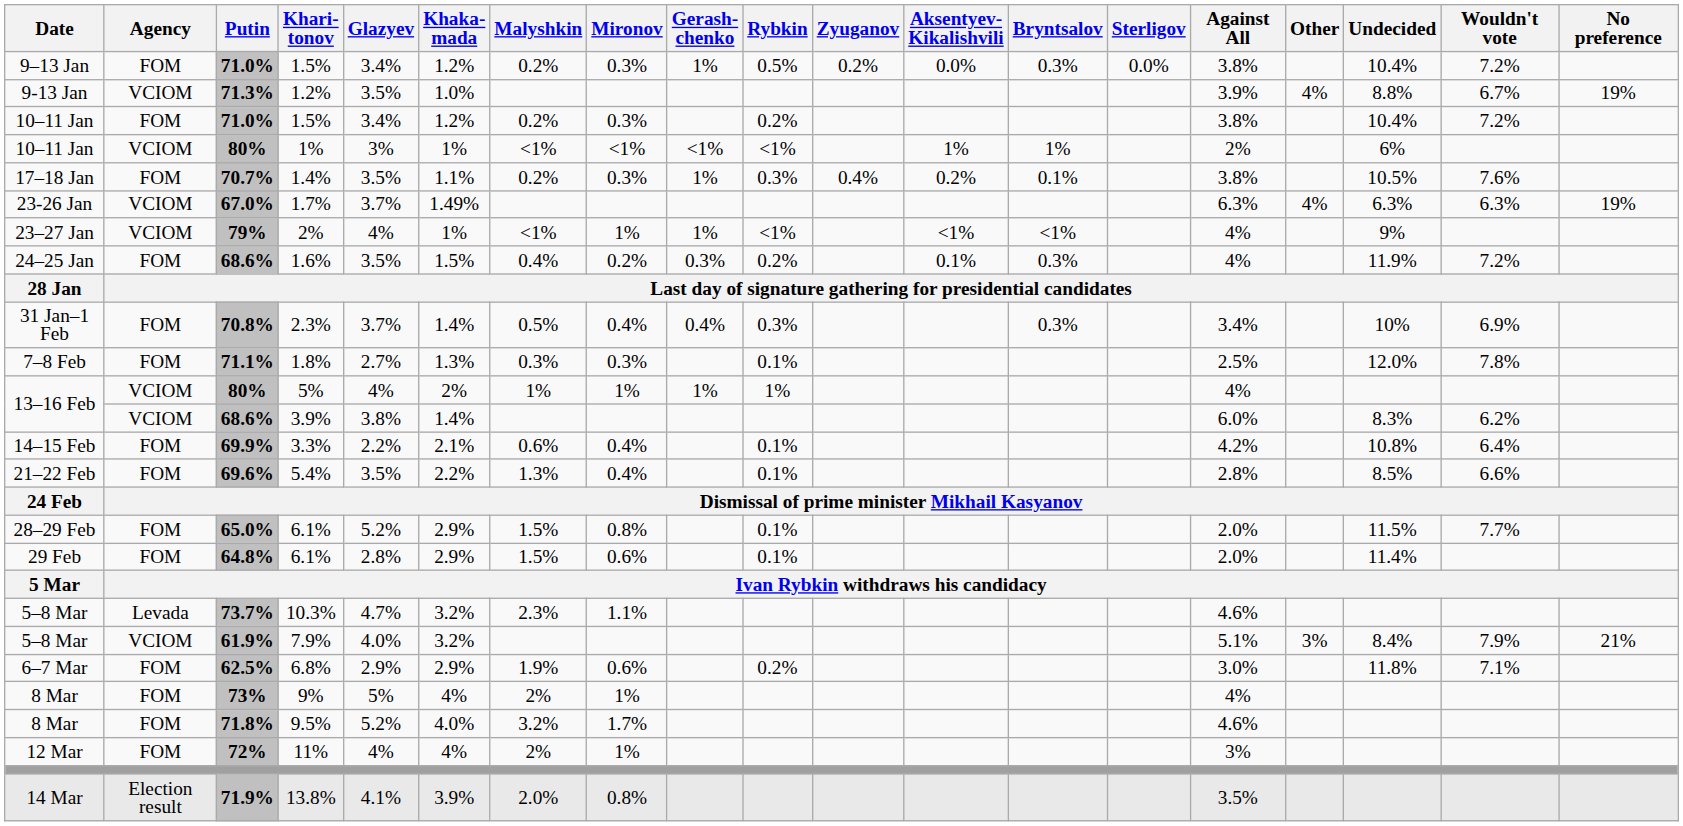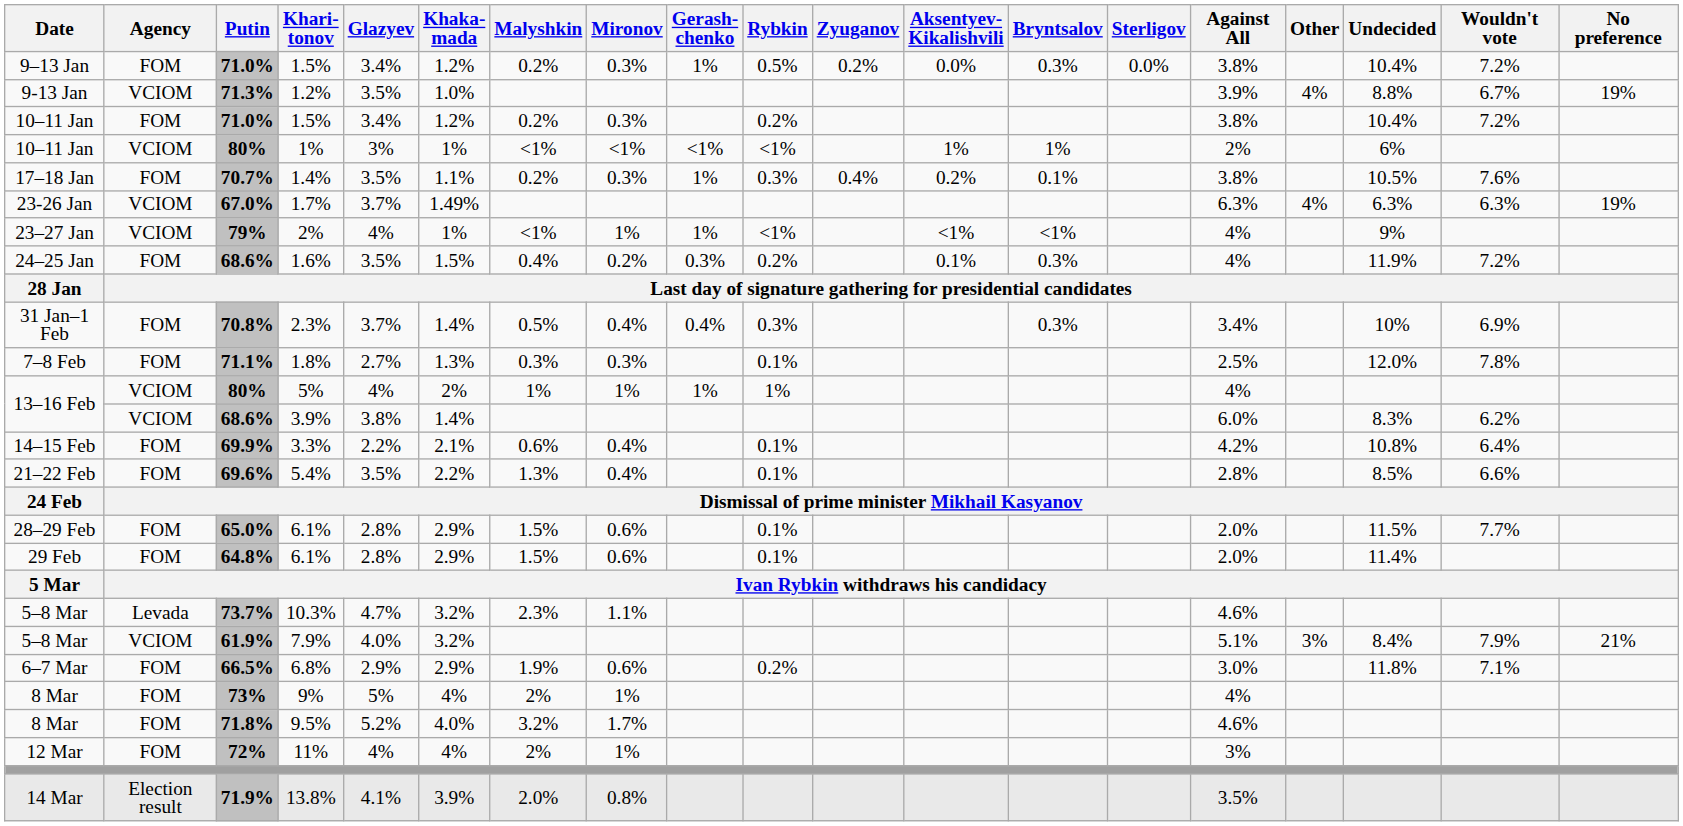28–29 Feb / 6.1% | Glazyev: 5.2% -> 2.8%
28–29 Feb / 6.1% | Mironov: 0.8% -> 0.6%
6.8% | Putin: 62.5% -> 66.5%
